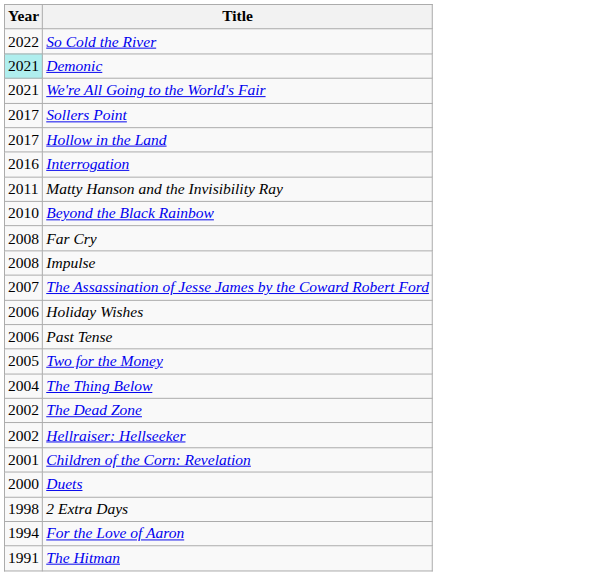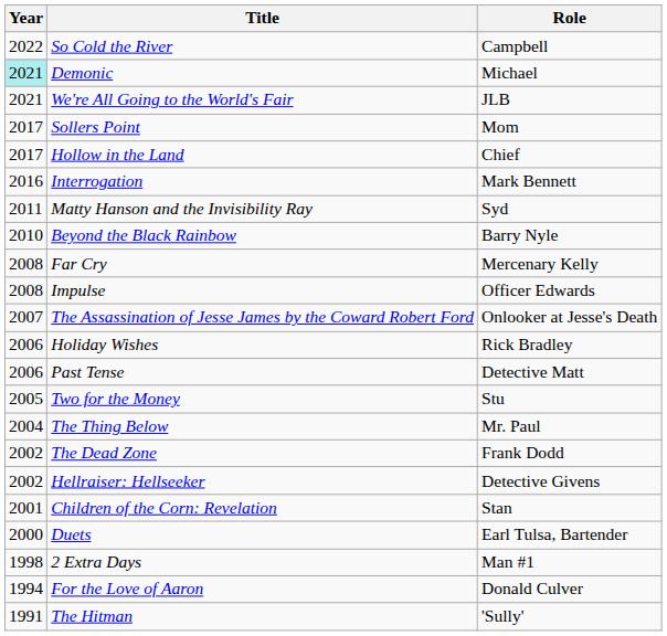+ column: Role | Campbell | Michael | JLB | Mom | Chief | Mark Bennett | Syd | Barry Nyle | Mercenary Kelly | Officer Edwards | Onlooker at Jesse's Death | Rick Bradley | Detective Matt | Stu | Mr. Paul | Frank Dodd | Detective Givens | Stan | Earl Tulsa, Bartender | Man #1 | Donald Culver | 'Sully'
